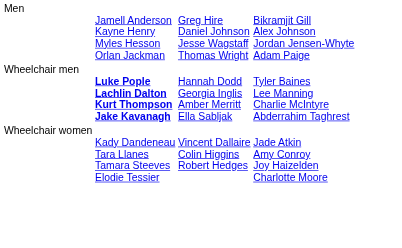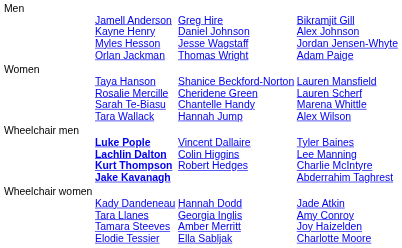+ row: Women | Taya Hanson Rosalie Mercille Sarah Te-Biasu Tara Wallack | Shanice Beckford-Norton Cheridene Green Chantelle Handy Hannah Jump | Lauren Mansfield Lauren Scherf Marena Whittle Alex Wilson
Wheelchair men | column 3: Hannah Dodd Georgia Inglis Amber Merritt Ella Sabljak -> Vincent Dallaire Colin Higgins Robert Hedges
Wheelchair women | column 3: Vincent Dallaire Colin Higgins Robert Hedges -> Hannah Dodd Georgia Inglis Amber Merritt Ella Sabljak
